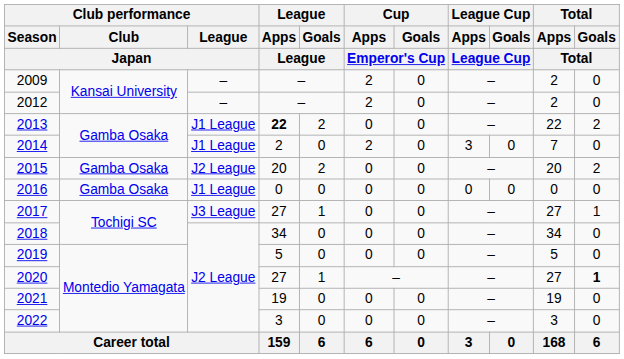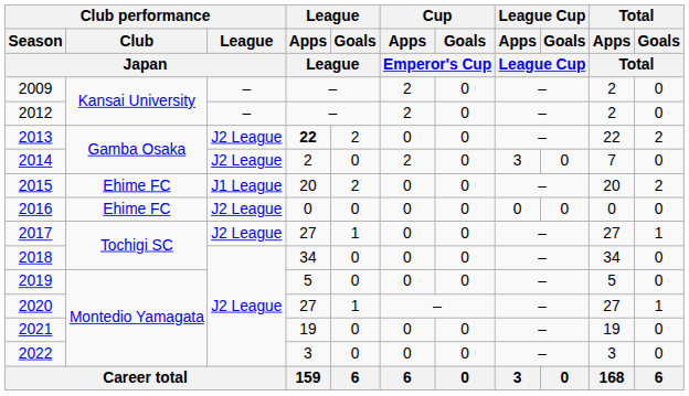2013 | Club performance / League / Japan: J1 League -> J2 League
2014 | Club performance / League / Japan: J1 League -> J2 League
2015 | Club performance / Club / Japan: Gamba Osaka -> Ehime FC
2015 | Club performance / League / Japan: J2 League -> J1 League
2016 | Club performance / Club / Japan: Gamba Osaka -> Ehime FC
2016 | Club performance / League / Japan: J1 League -> J2 League
2017 | Club performance / League / Japan: J3 League -> J2 League
2020 | Total / Goals / Total: bold -> normal
